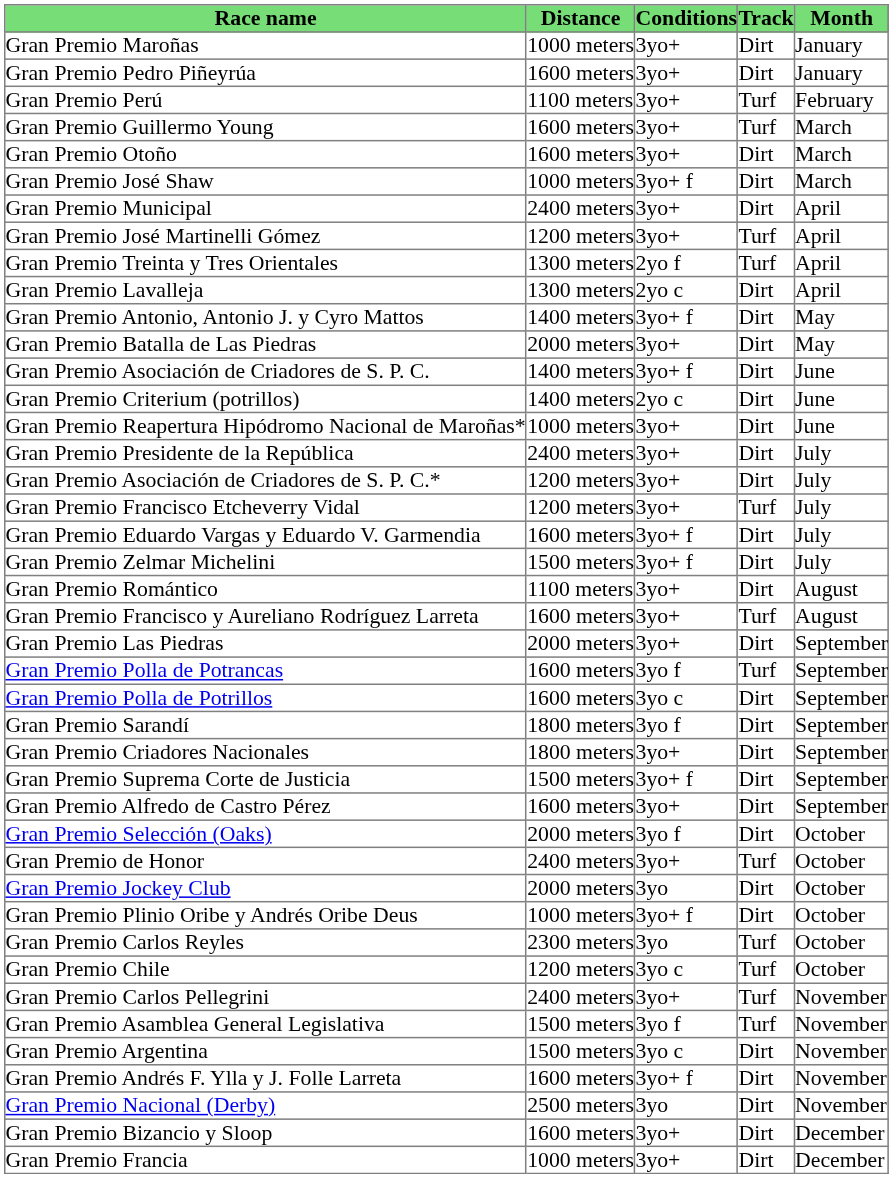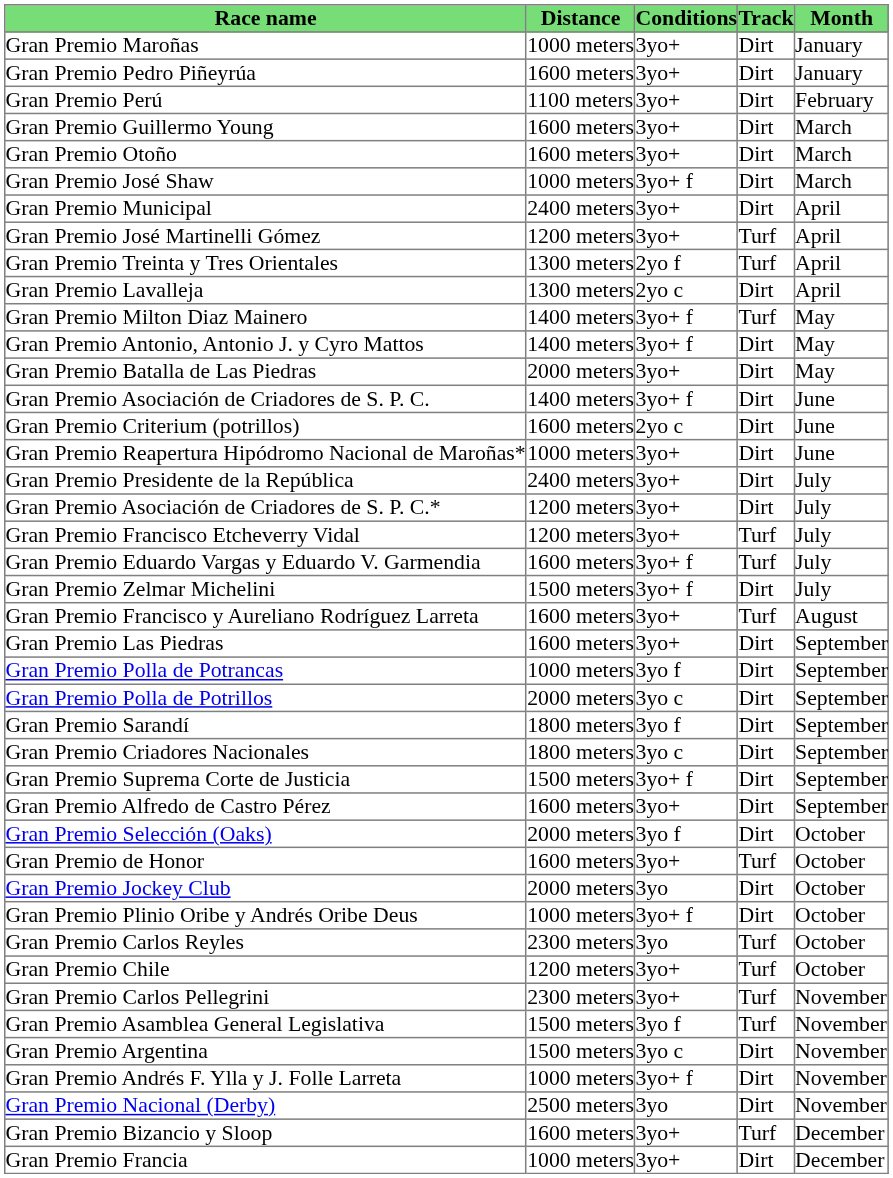Gran Premio Perú | Track: Turf -> Dirt
Gran Premio Guillermo Young | Track: Turf -> Dirt
+ row: Gran Premio Milton Diaz Mainero | 1400 meters | 3yo+ f | Turf | May
Gran Premio Criterium (potrillos) | Distance: 1400 meters -> 1600 meters
Gran Premio Eduardo Vargas y Eduardo V. Garmendia | Track: Dirt -> Turf
- row: Gran Premio Romántico | 1100 meters | 3yo+ | Dirt | August
Gran Premio Las Piedras | Distance: 2000 meters -> 1600 meters
Gran Premio Polla de Potrancas | Distance: 1600 meters -> 1000 meters
Gran Premio Polla de Potrancas | Track: Turf -> Dirt
Gran Premio Polla de Potrillos | Distance: 1600 meters -> 2000 meters
Gran Premio Criadores Nacionales | Conditions: 3yo+ -> 3yo c
Gran Premio de Honor | Distance: 2400 meters -> 1600 meters
Gran Premio Chile | Conditions: 3yo c -> 3yo+
Gran Premio Carlos Pellegrini | Distance: 2400 meters -> 2300 meters
Gran Premio Andrés F. Ylla y J. Folle Larreta | Distance: 1600 meters -> 1000 meters
Gran Premio Bizancio y Sloop | Track: Dirt -> Turf
